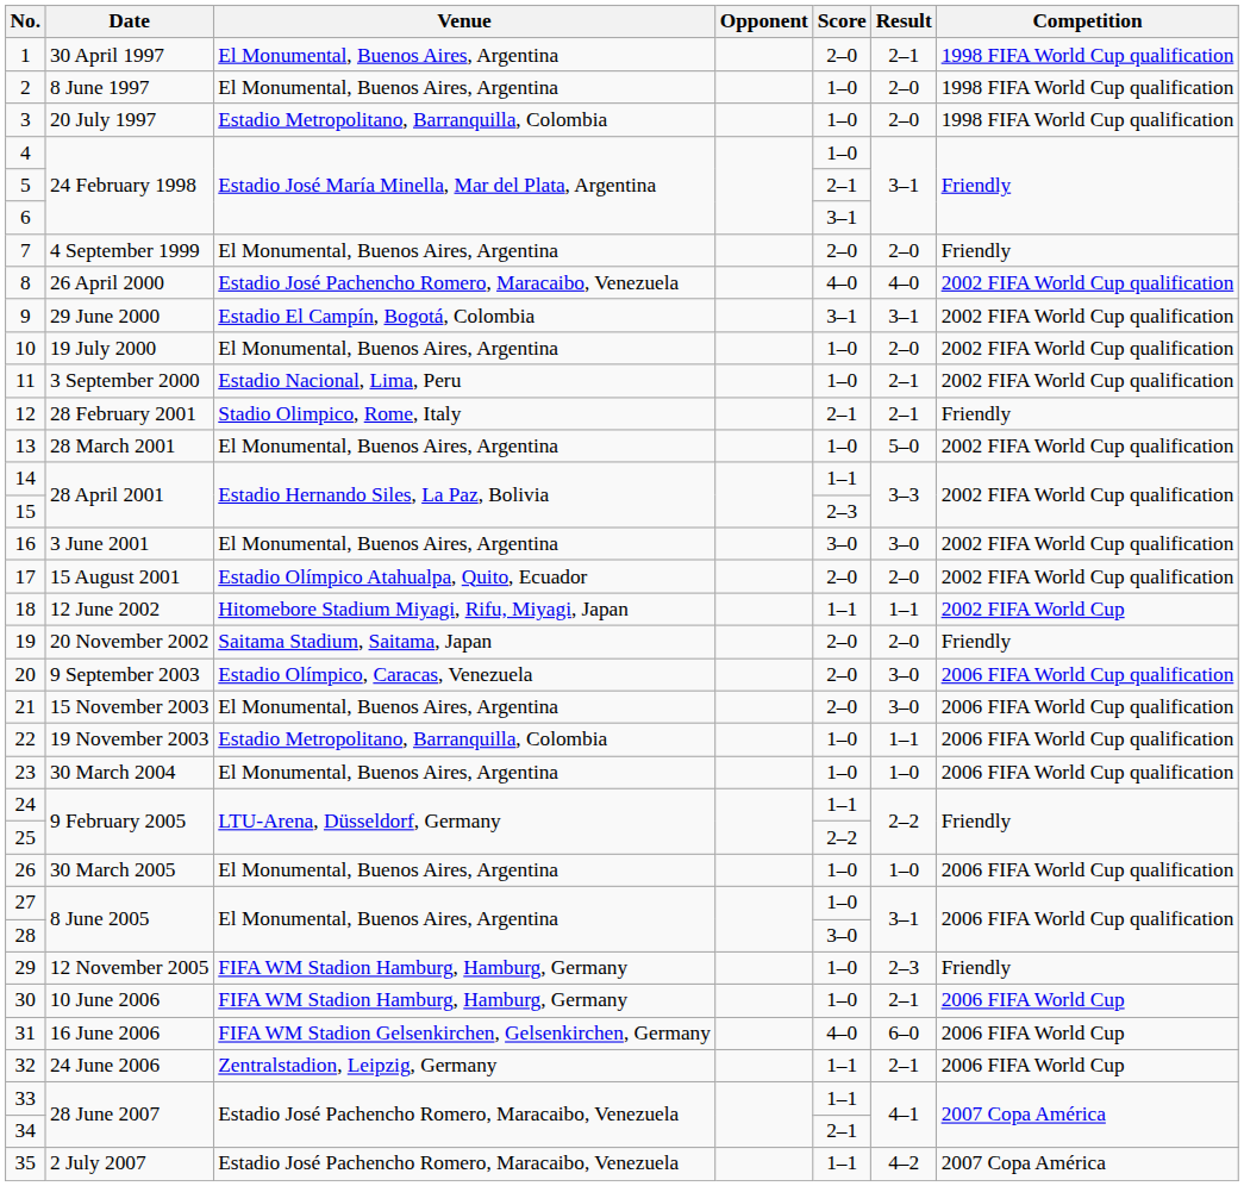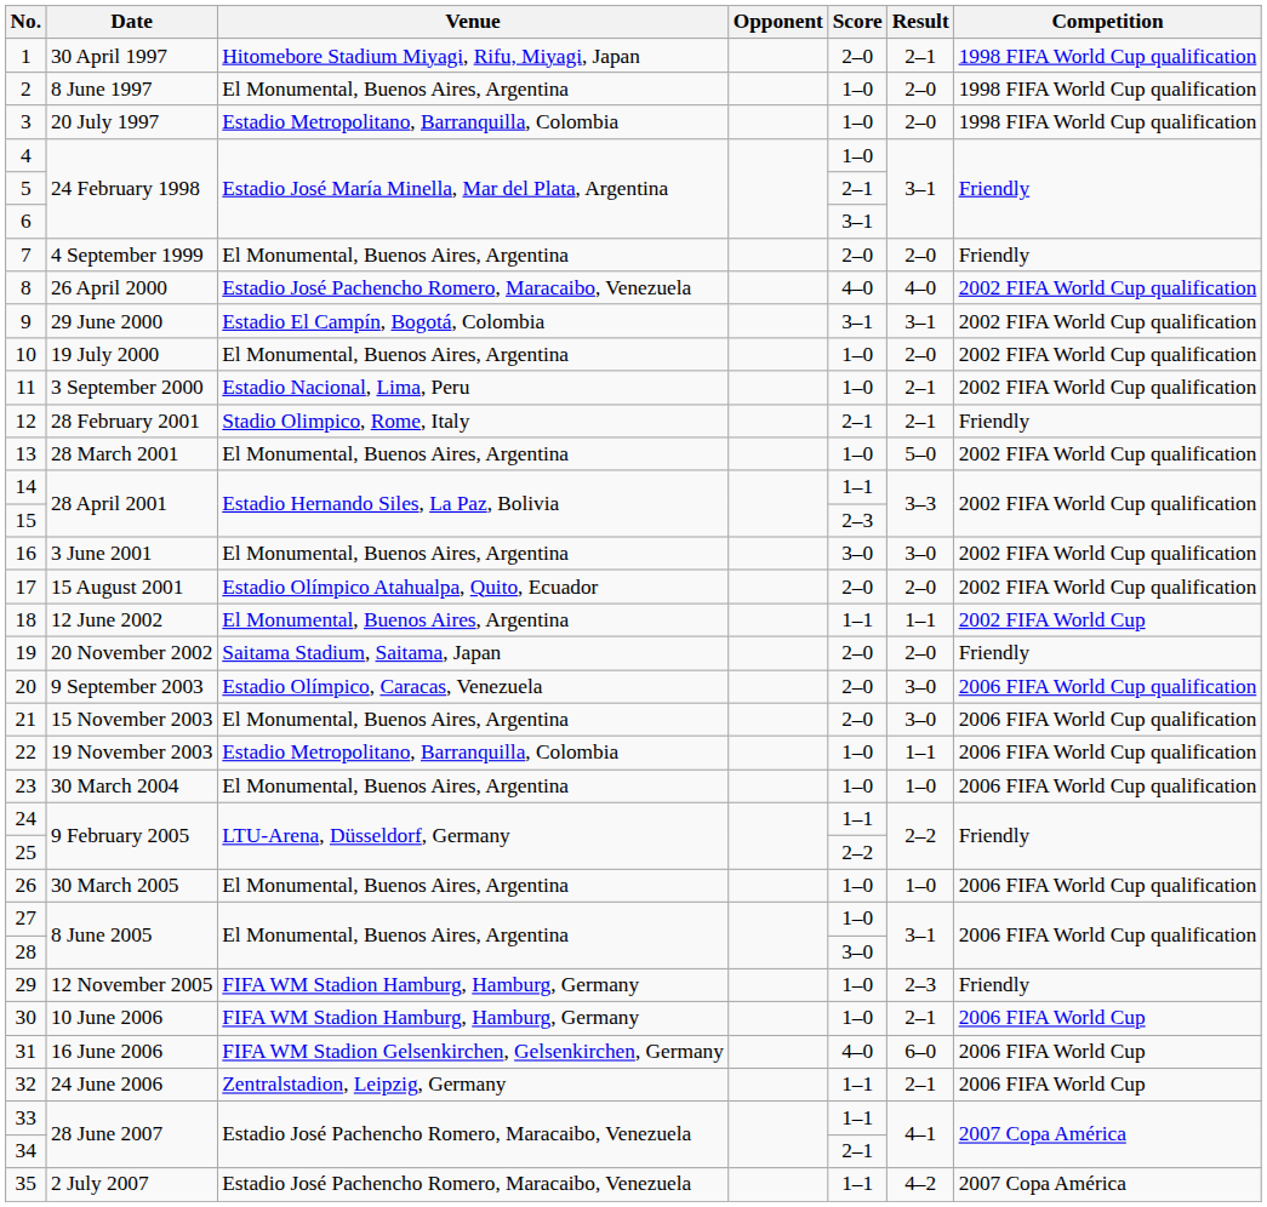1 | Venue: El Monumental, Buenos Aires, Argentina -> Hitomebore Stadium Miyagi, Rifu, Miyagi, Japan
18 | Venue: Hitomebore Stadium Miyagi, Rifu, Miyagi, Japan -> El Monumental, Buenos Aires, Argentina
